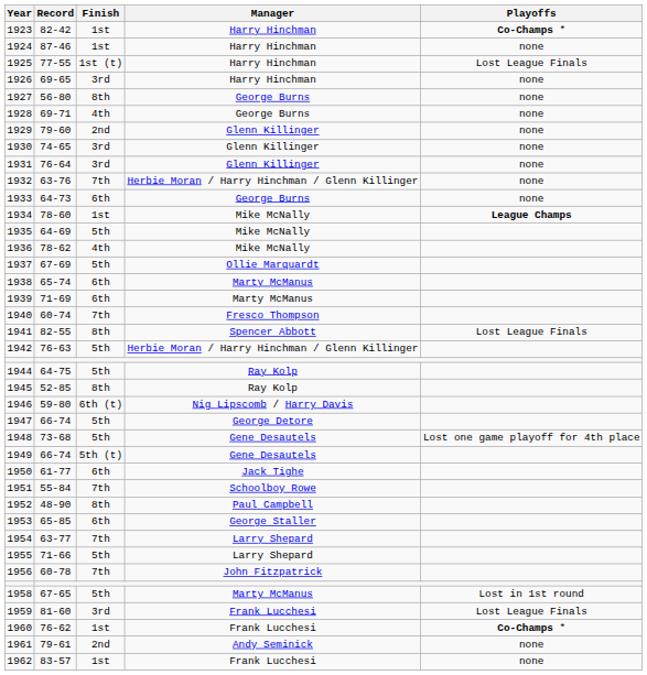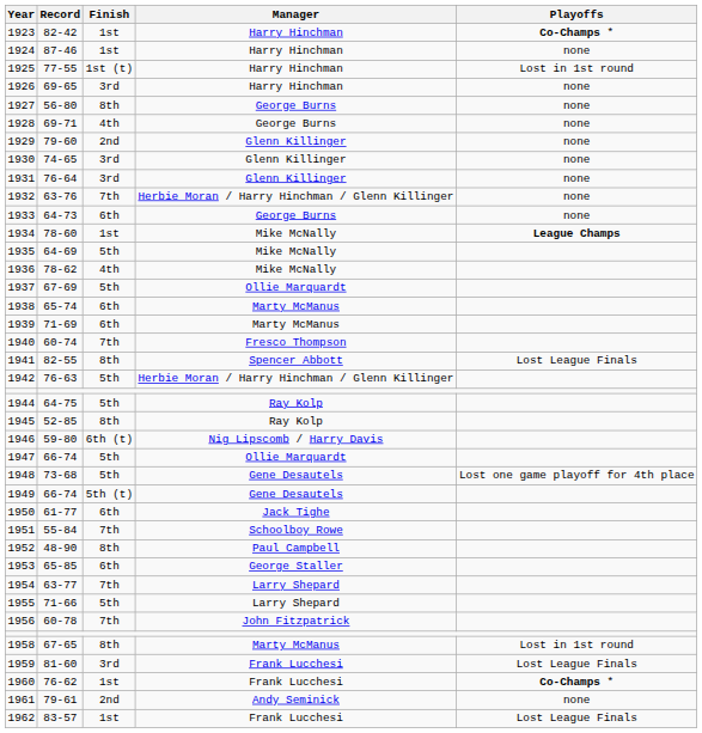1925 | Playoffs: Lost League Finals -> Lost in 1st round
1947 | Manager: George Detore -> Ollie Marquardt
1958 | Finish: 5th -> 8th
1962 | Playoffs: none -> Lost League Finals
